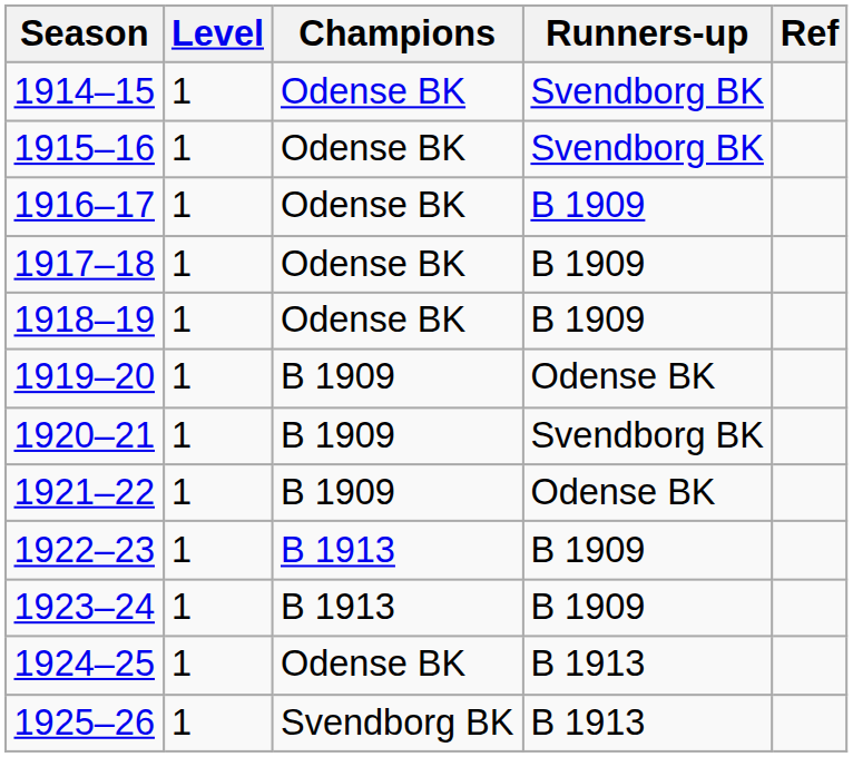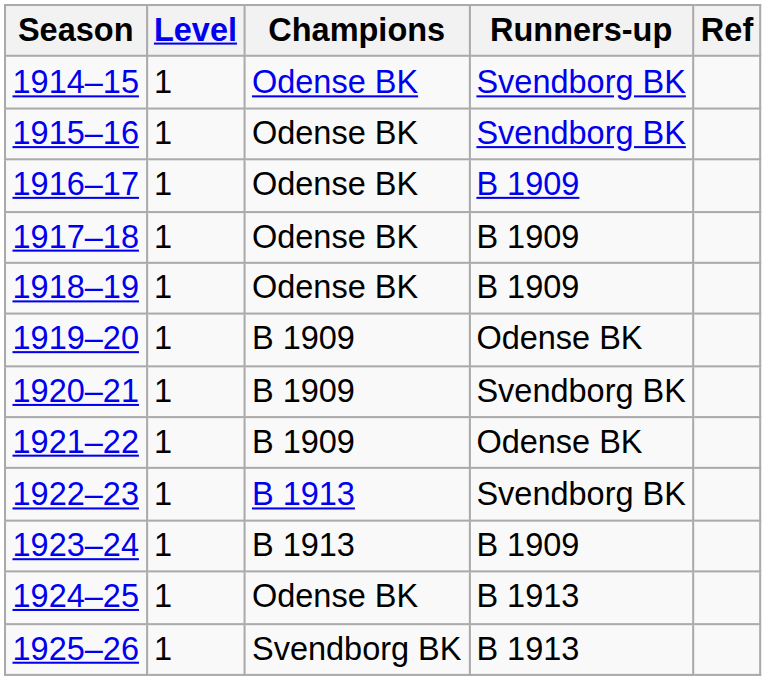1922–23 | Runners-up: B 1909 -> Svendborg BK
